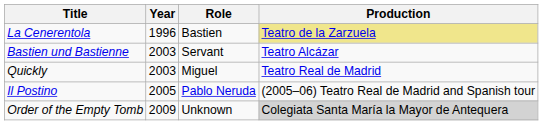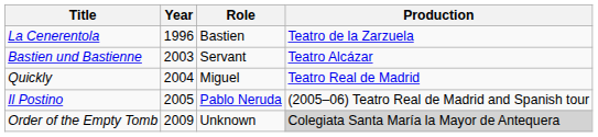La Cenerentola | Production: khaki background -> no background
Quickly | Year: 2003 -> 2004
